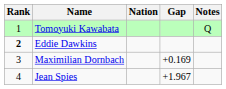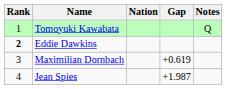Maximilian Dornbach | Gap: +0.169 -> +0.619
Jean Spies | Gap: +1.967 -> +1.987
